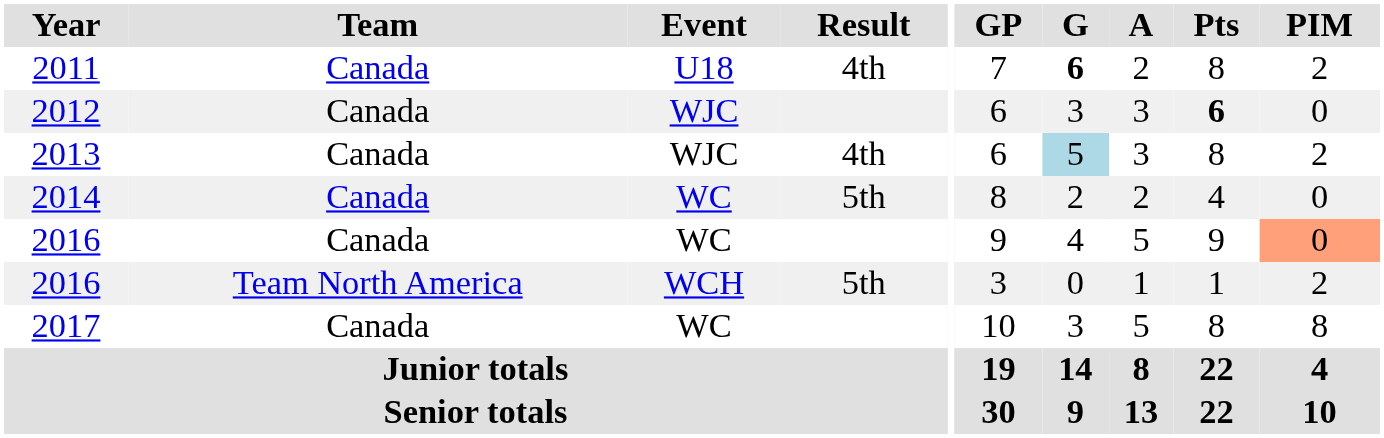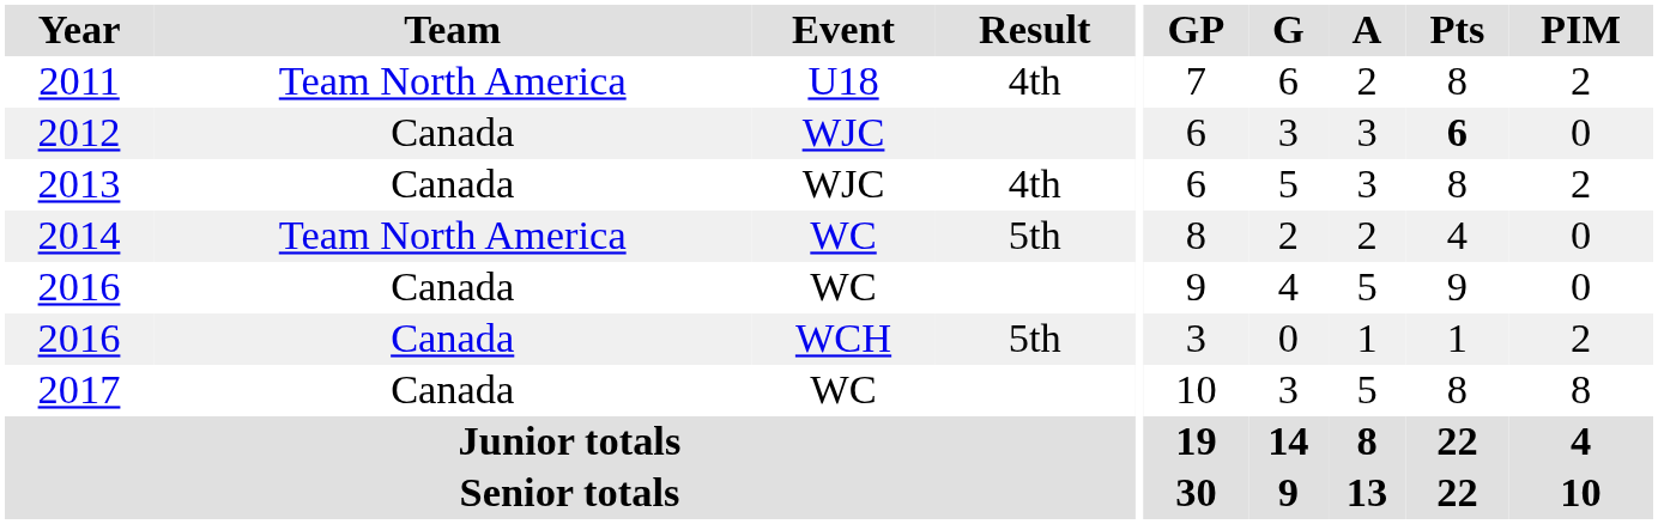2011 | Team: Canada -> Team North America
2011 | G: bold -> normal
2013 | G: lightblue background -> no background
2014 | Team: Canada -> Team North America
2016 / WC | PIM: lightsalmon background -> no background
2016 / WCH | Team: Team North America -> Canada
